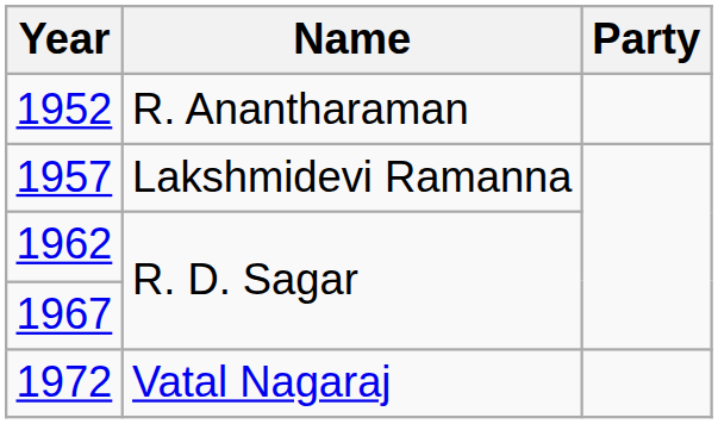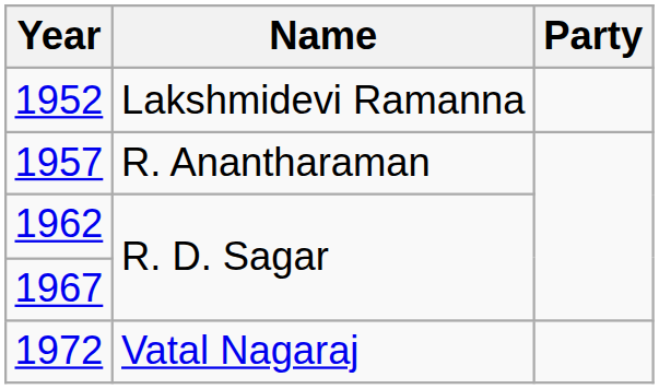1952 | Name: R. Anantharaman -> Lakshmidevi Ramanna
1957 | Name: Lakshmidevi Ramanna -> R. Anantharaman
